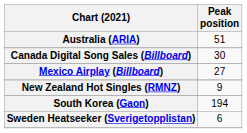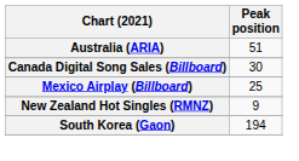Mexico Airplay (Billboard) | Peak position: 27 -> 25
- row: Sweden Heatseeker (Sverigetopplistan) | 6
